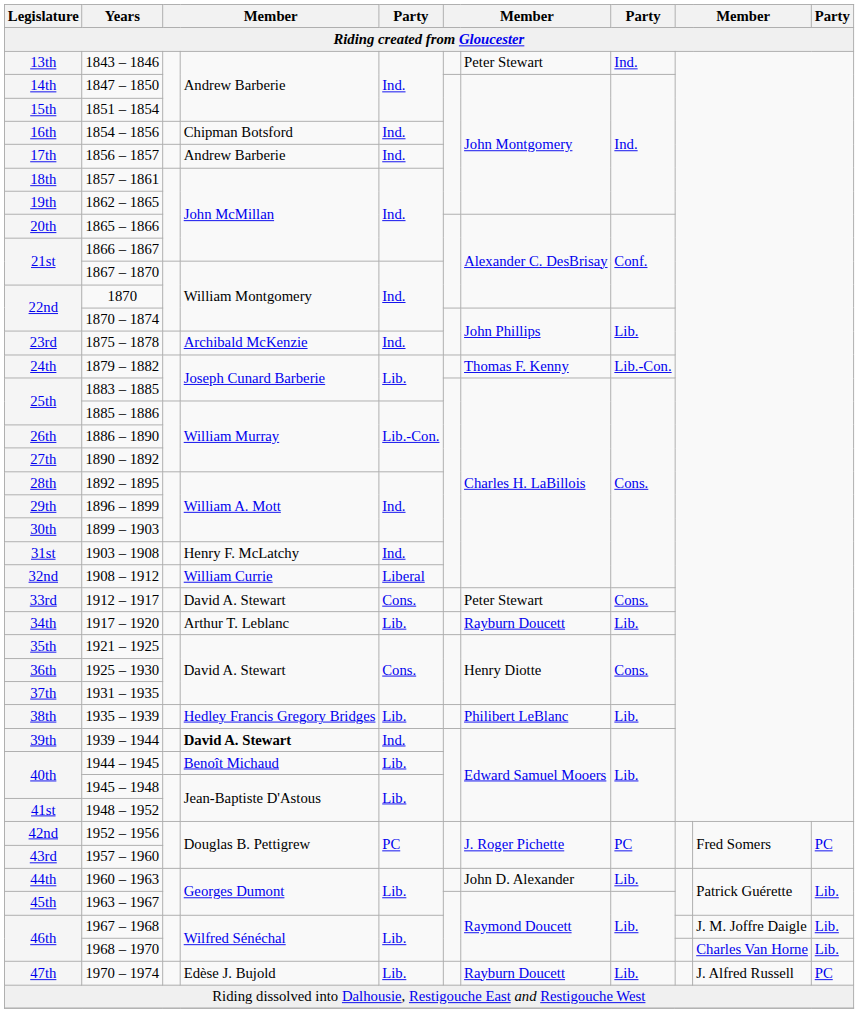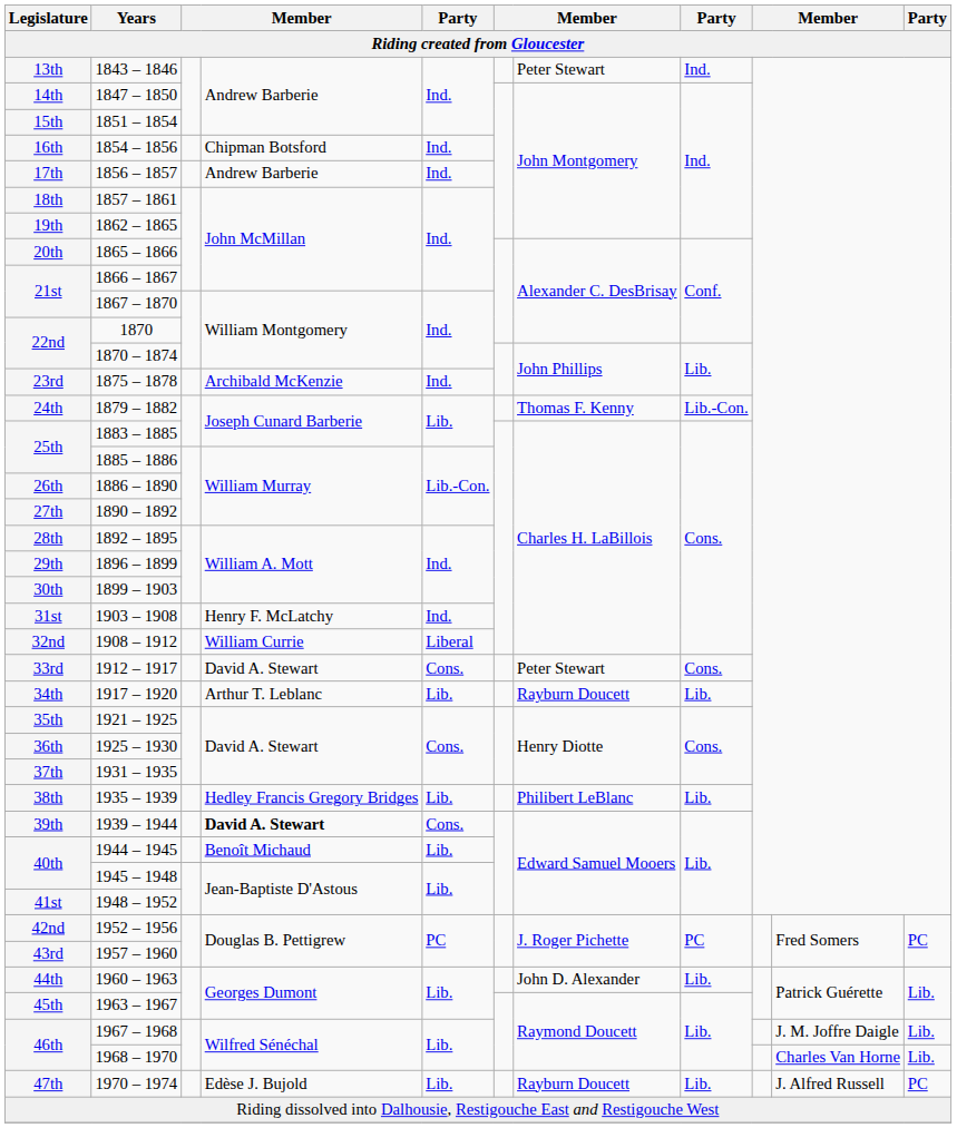1939 – 1944 | column 5: Ind. -> Cons.
